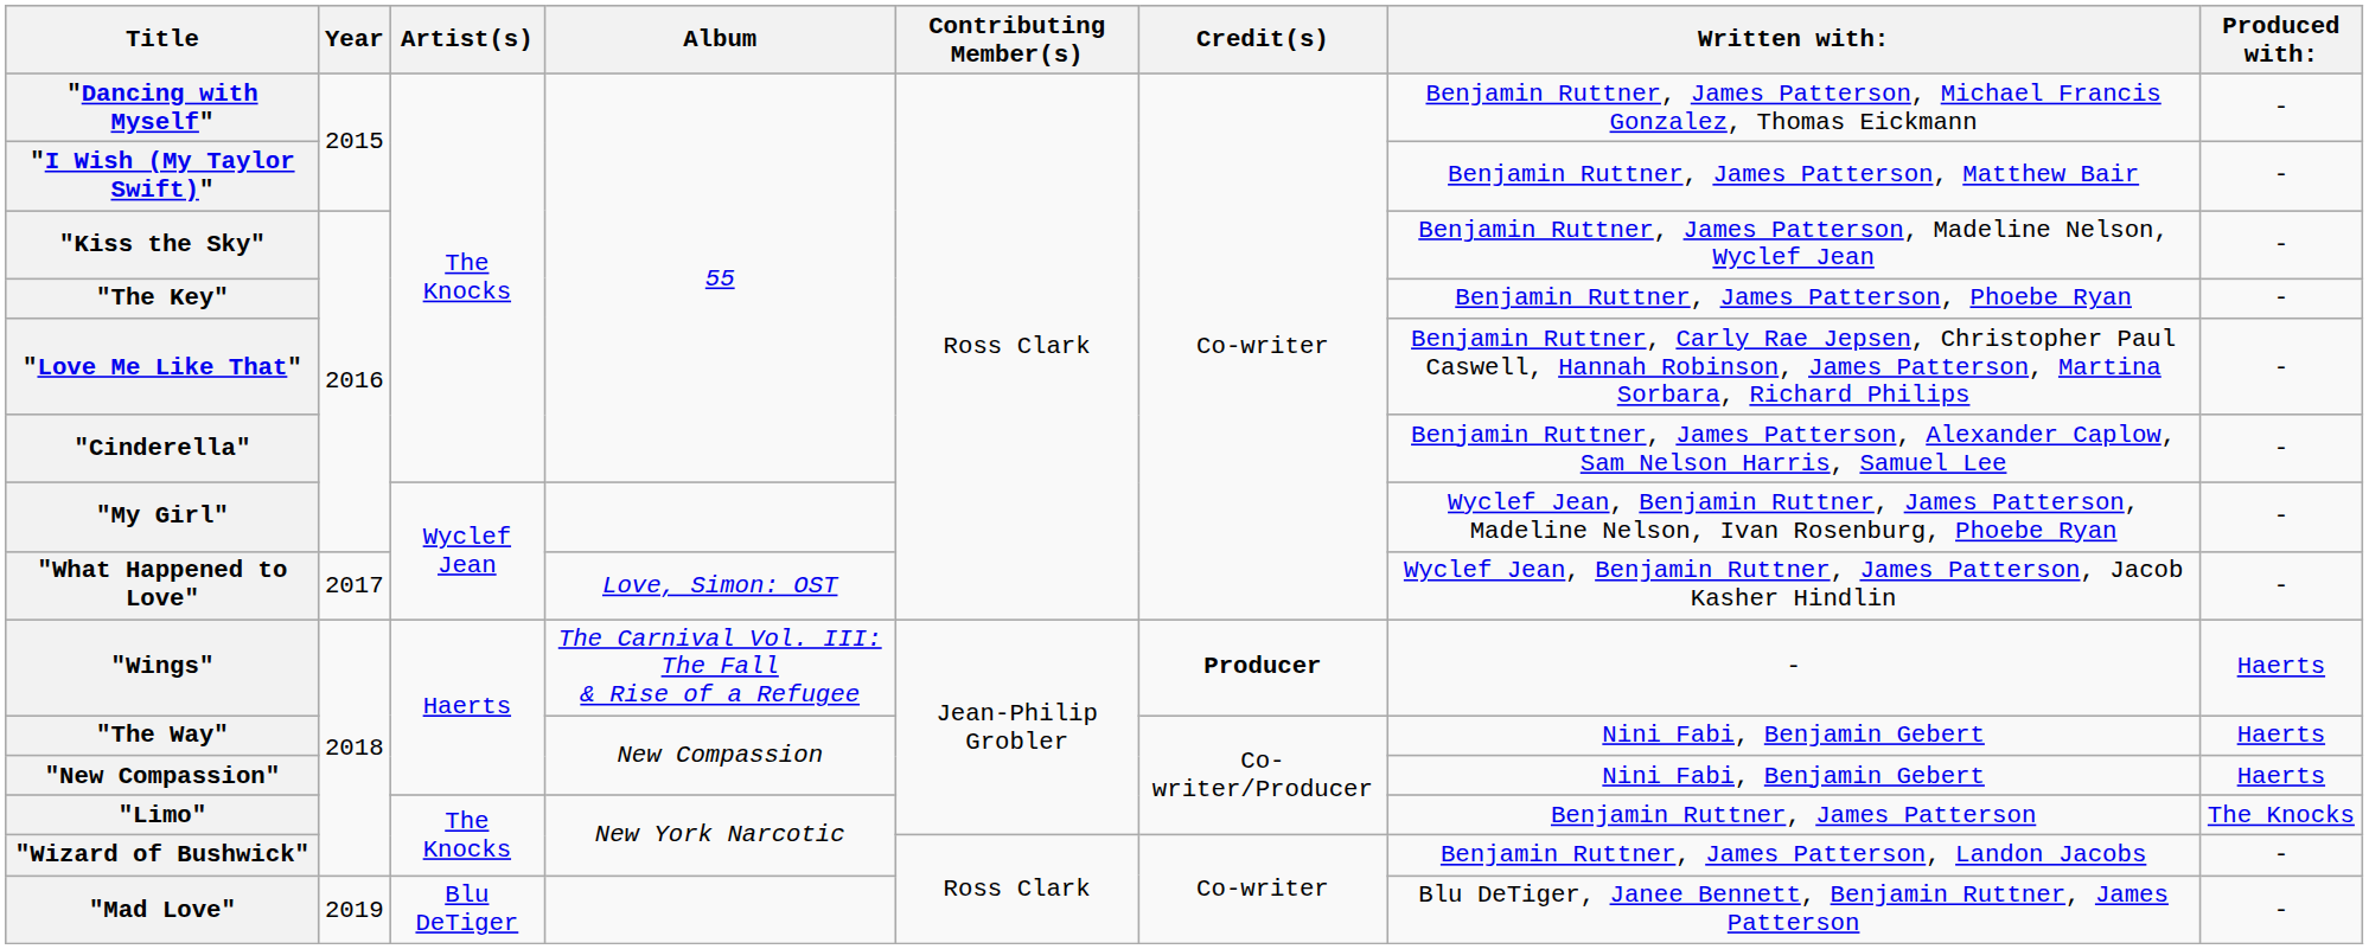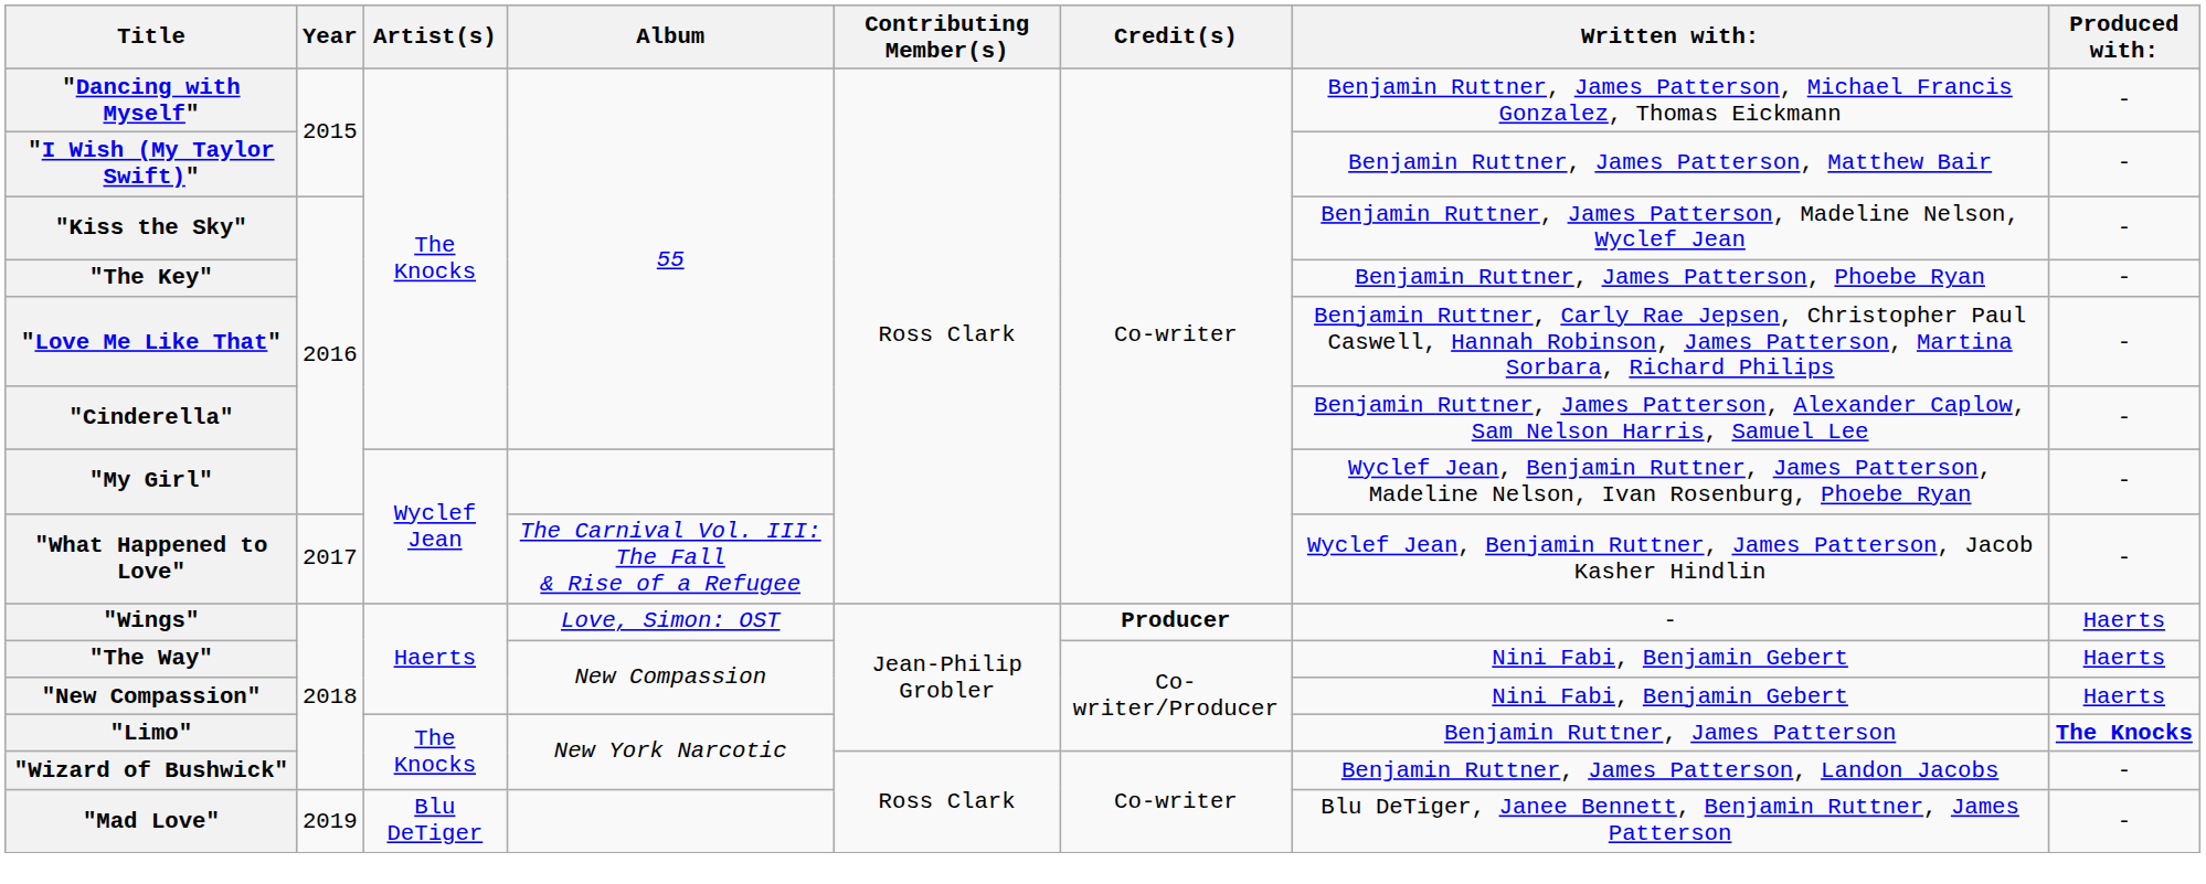"What Happened to Love" | Album: Love, Simon: OST -> The Carnival Vol. III: The Fall & Rise of a Refugee
"Wings" | Album: The Carnival Vol. III: The Fall & Rise of a Refugee -> Love, Simon: OST
"Limo" | Produced with:: normal -> bold
